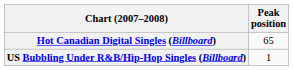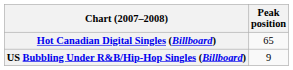US Bubbling Under R&B/Hip-Hop Singles (Billboard) | Peak position: 1 -> 9
